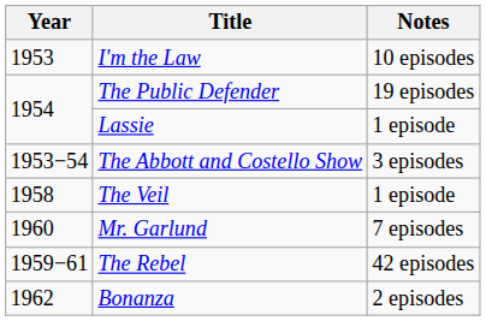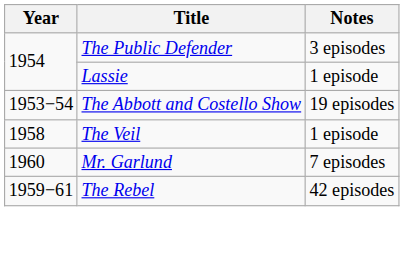- row: 1953 | I'm the Law | 10 episodes
The Public Defender | Notes: 19 episodes -> 3 episodes
The Abbott and Costello Show | Notes: 3 episodes -> 19 episodes
- row: 1962 | Bonanza | 2 episodes
